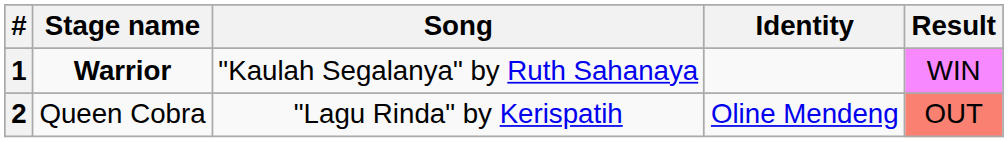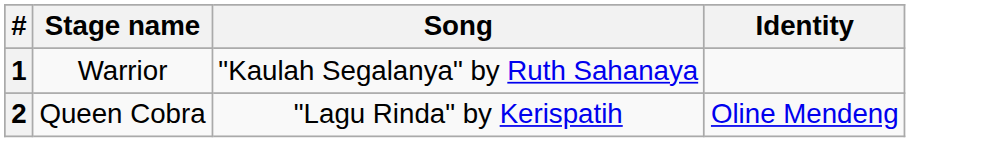- column: Result | WIN | OUT
1 | Stage name: bold -> normal
